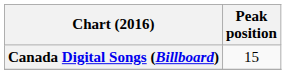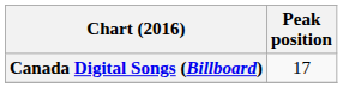Canada Digital Songs (Billboard) | Peak position: 15 -> 17
